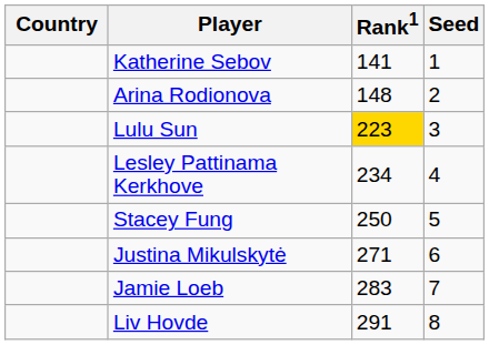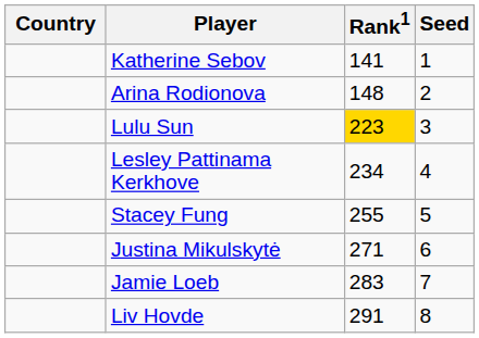Stacey Fung | Rank1: 250 -> 255
